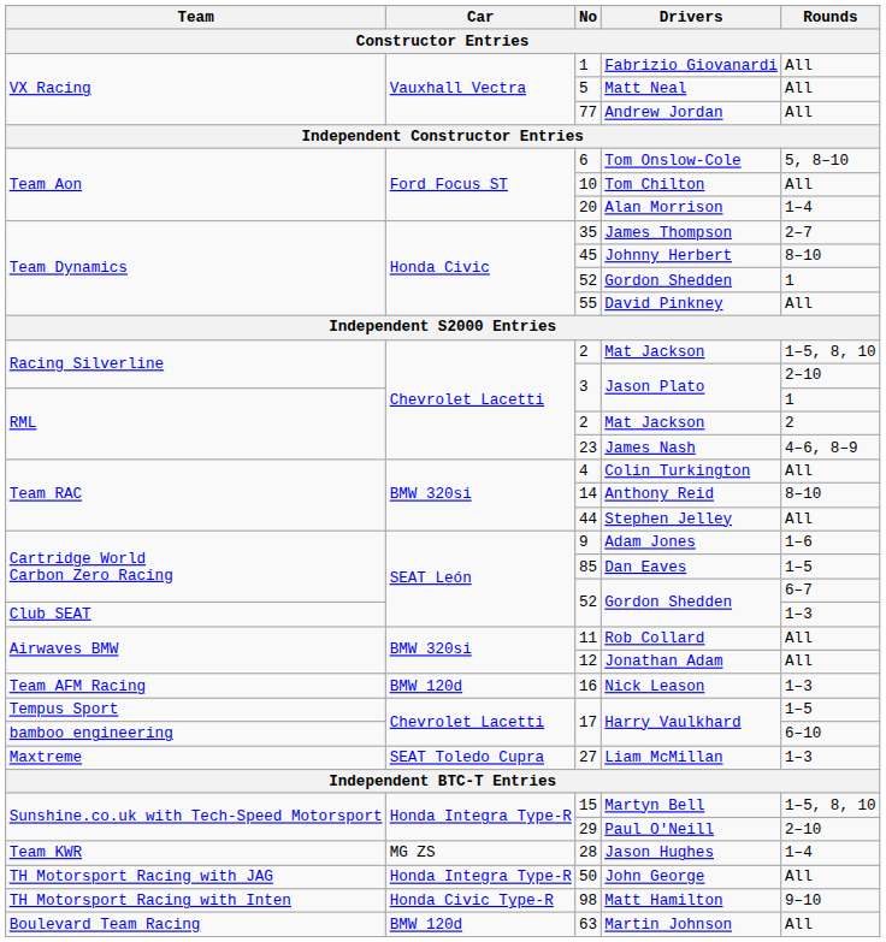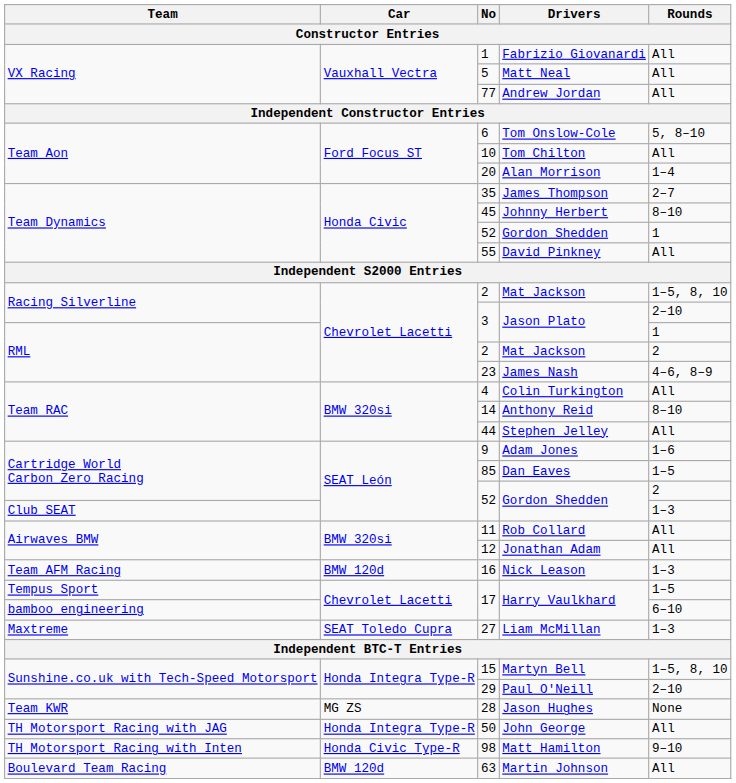Cartridge World Carbon Zero Racing / 52 | Rounds: 6–7 -> 2
28 | Rounds: 1–4 -> None
